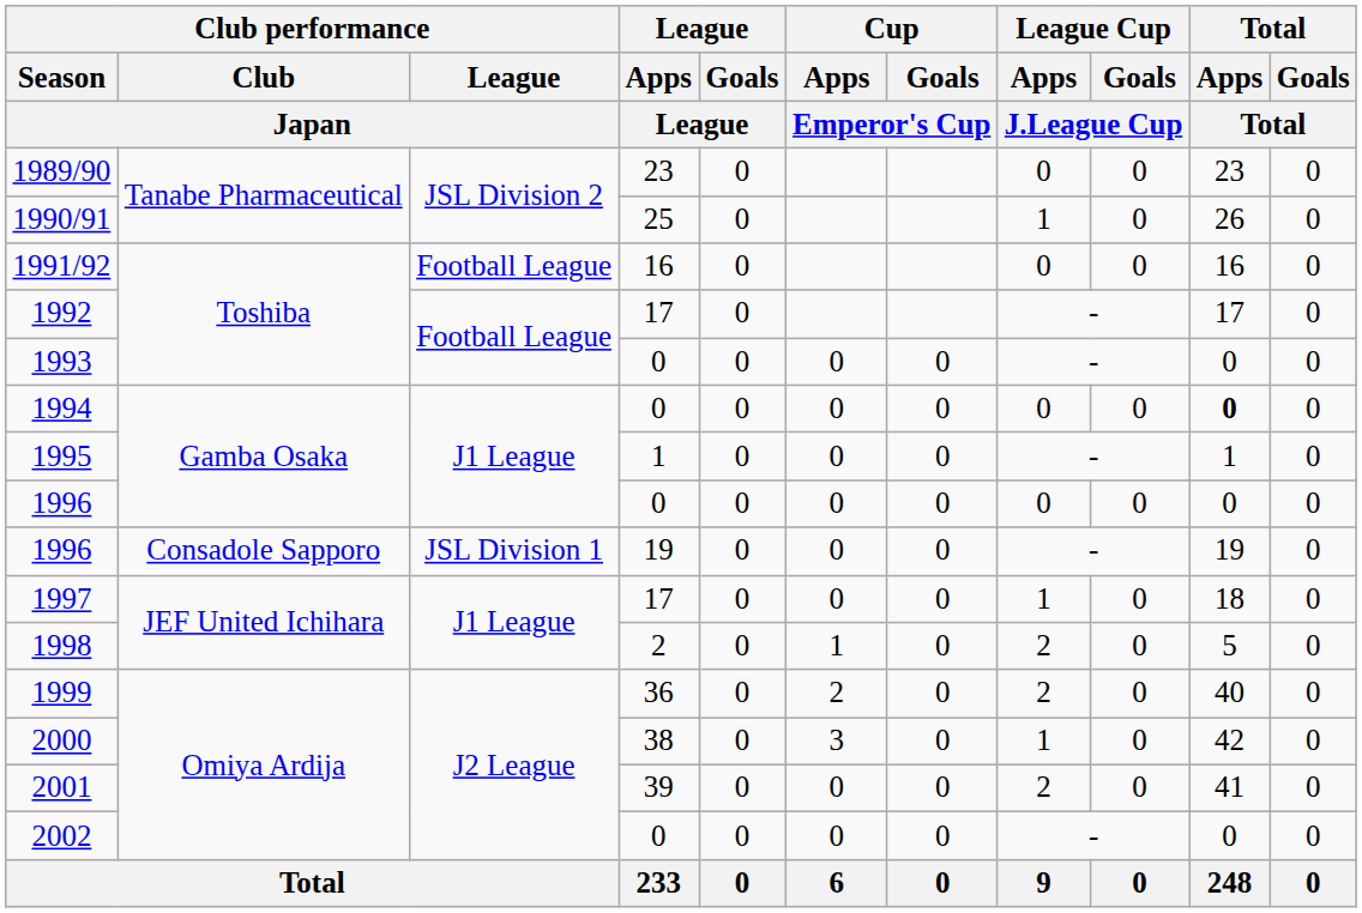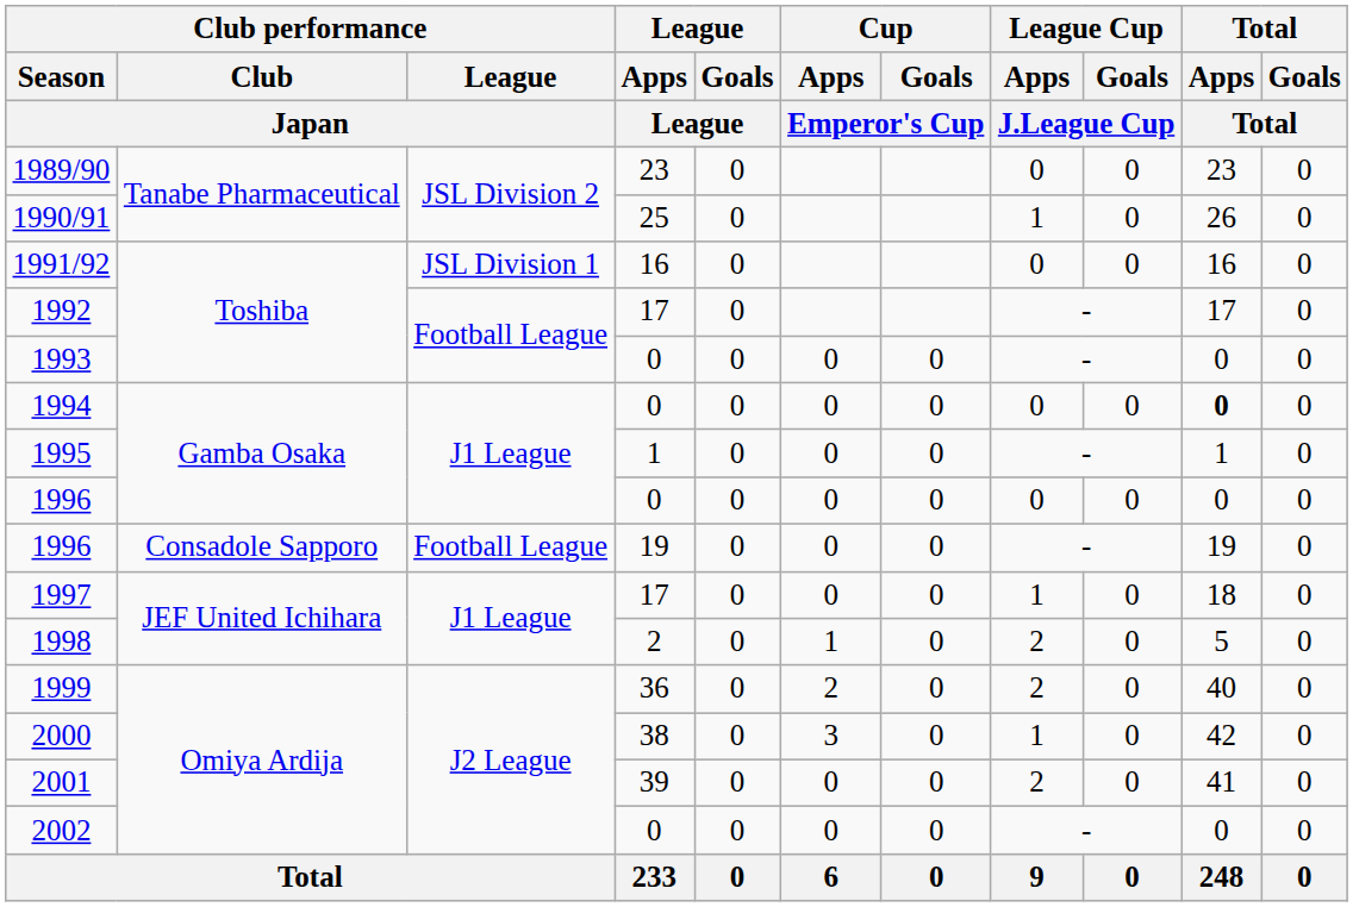1991/92 | Club performance / League / Japan: Football League -> JSL Division 1
1996 / 19 | Club performance / League / Japan: JSL Division 1 -> Football League
